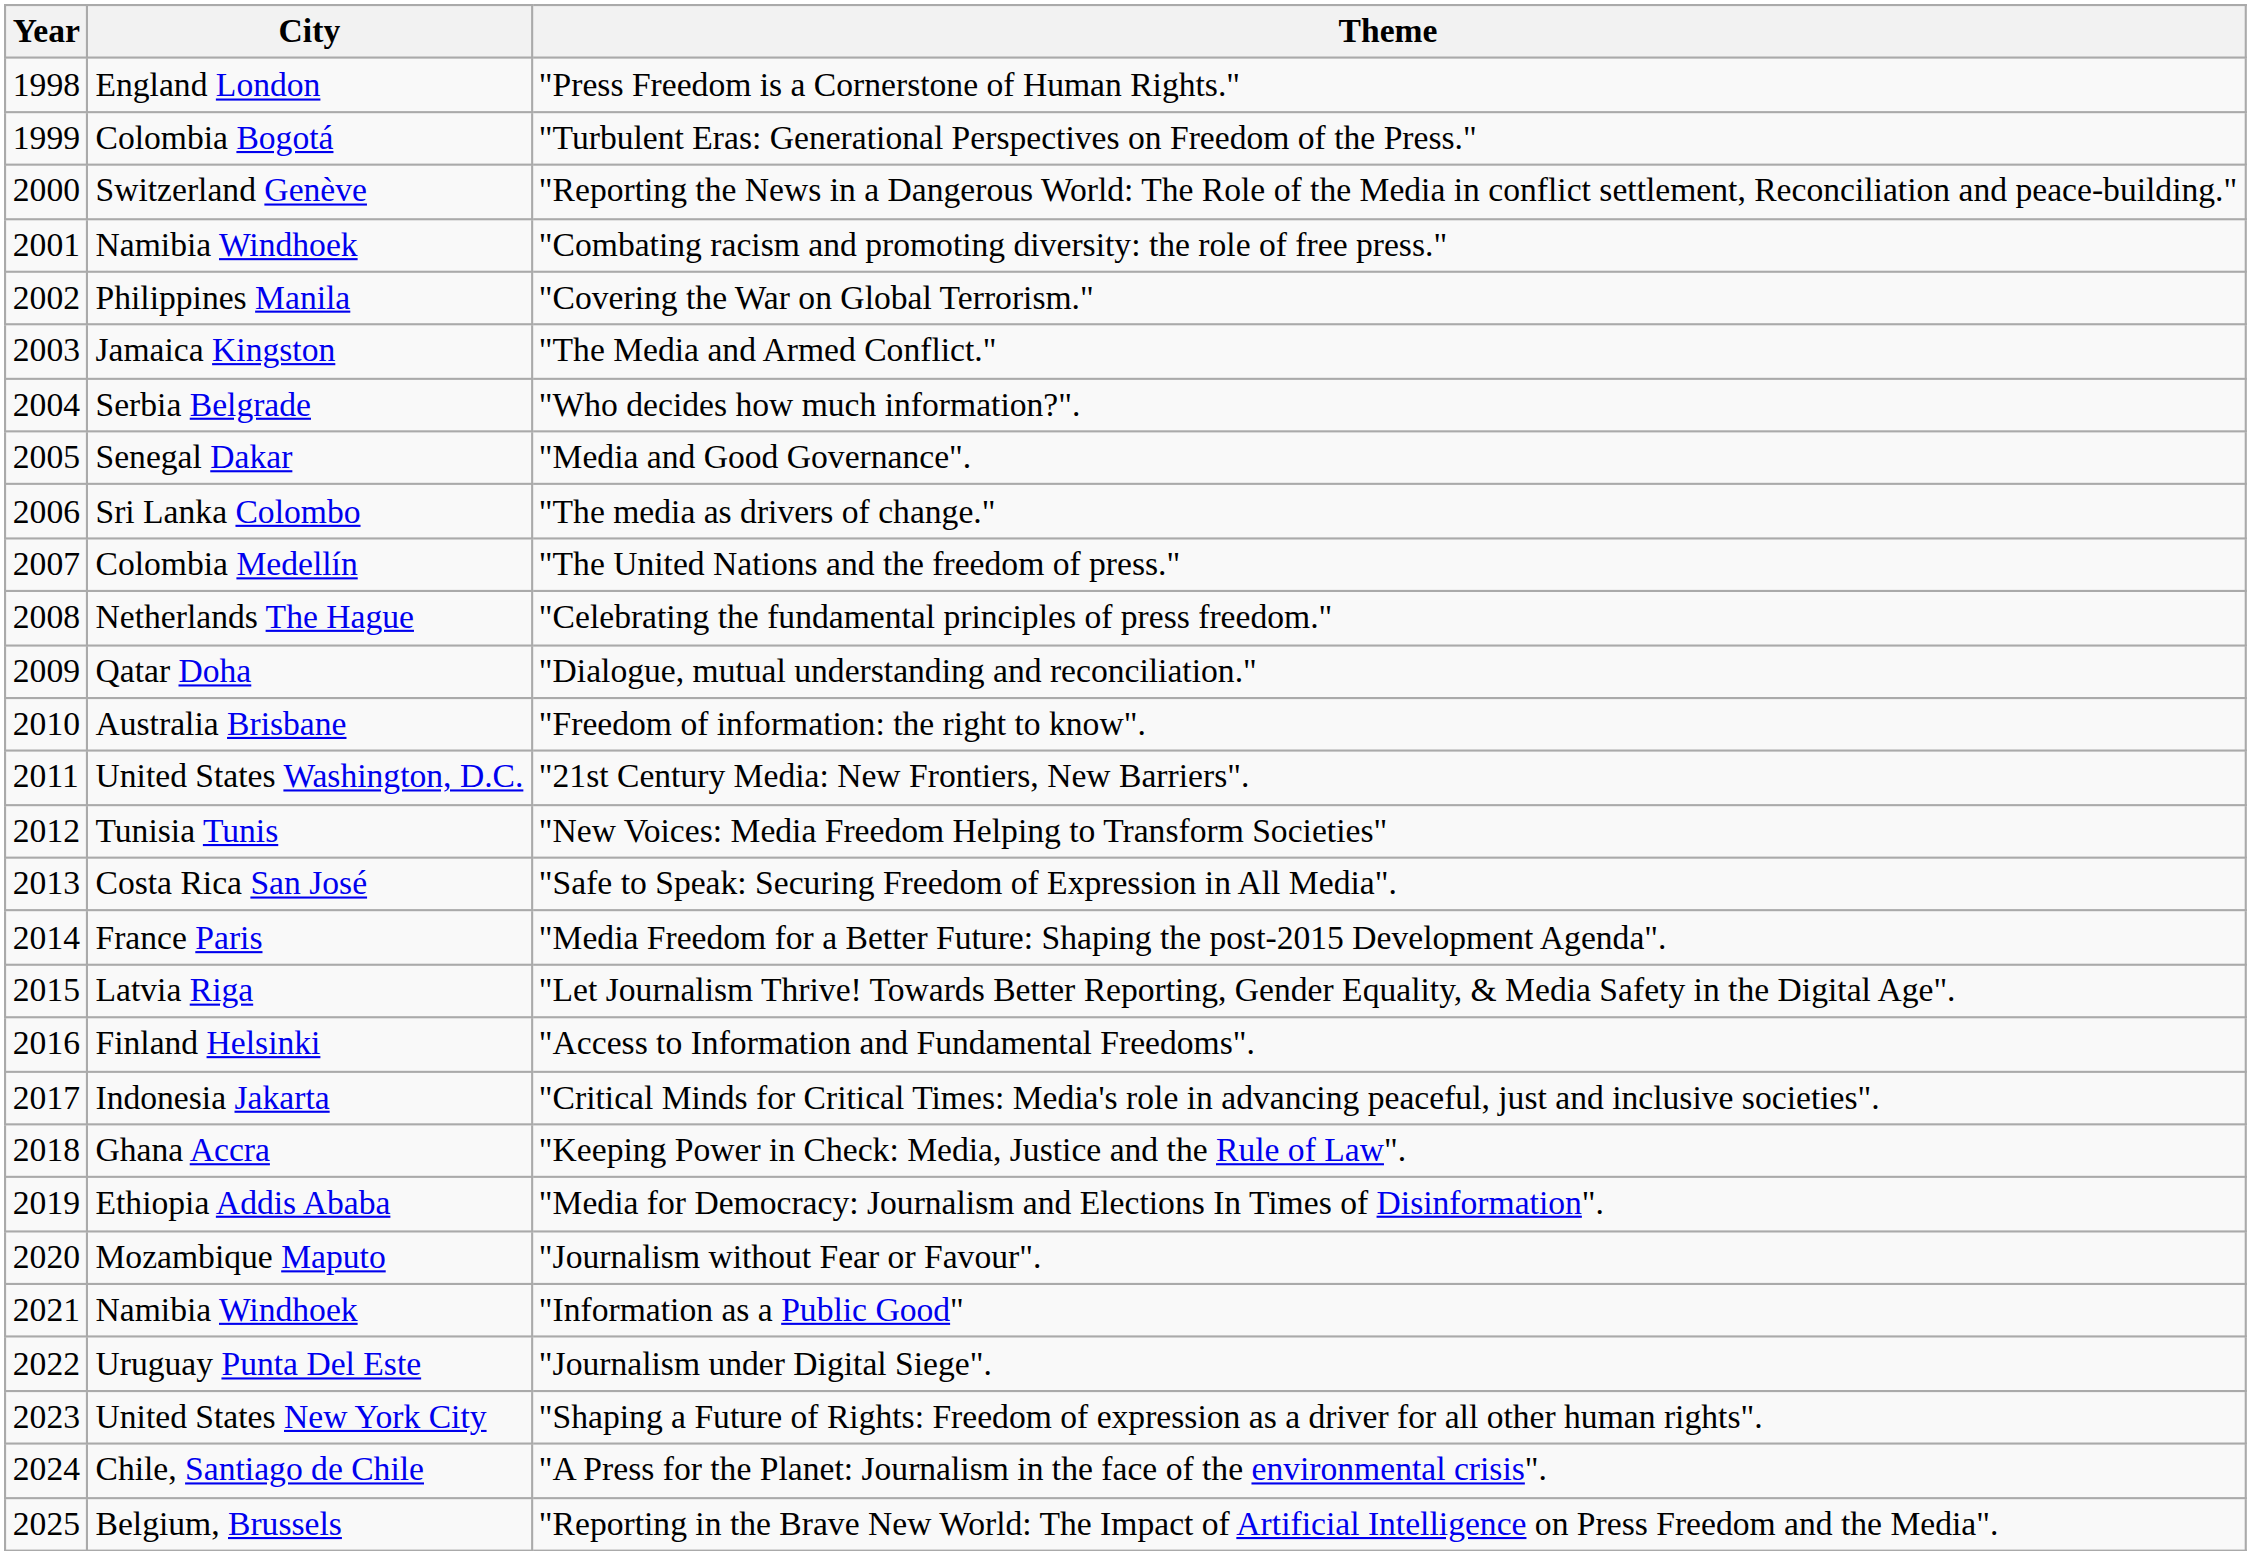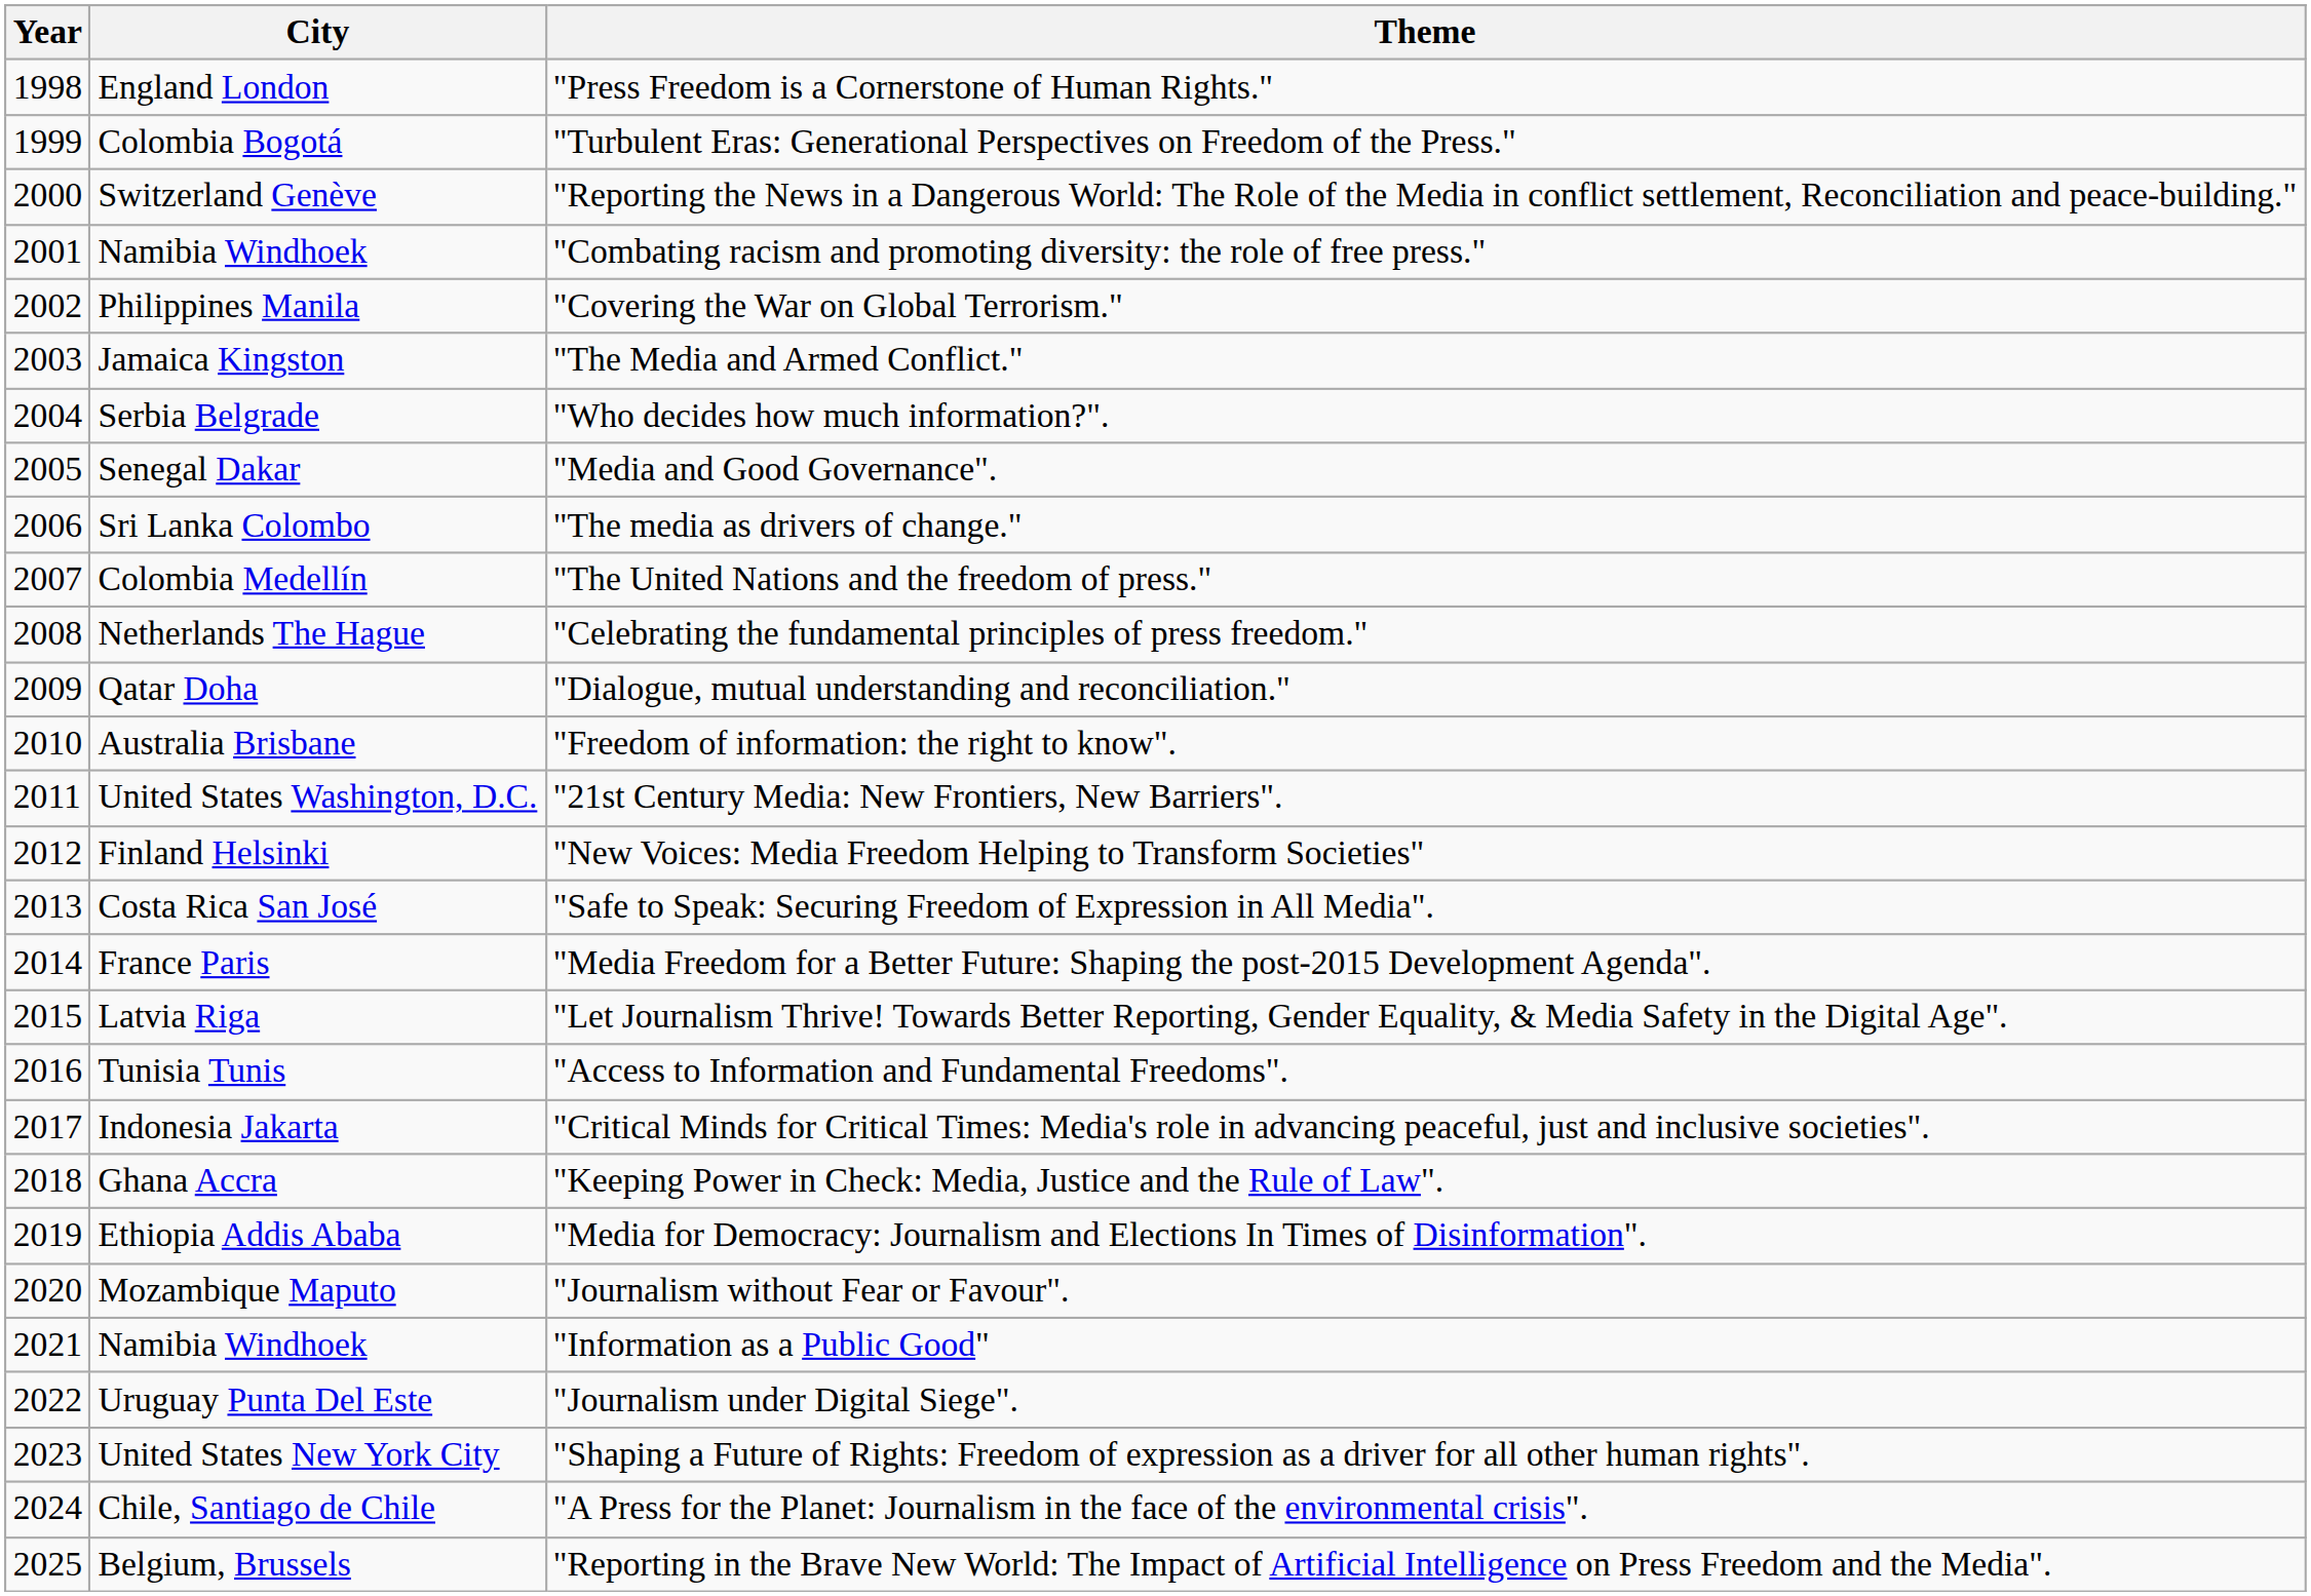"New Voices: Media Freedom Helping to Transform Societies" | City: Tunisia Tunis -> Finland Helsinki
"Access to Information and Fundamental Freedoms". | City: Finland Helsinki -> Tunisia Tunis
